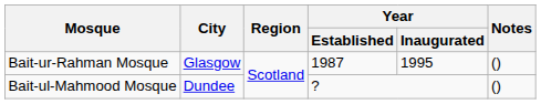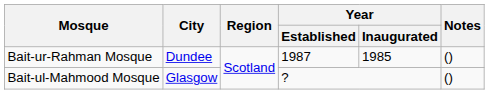Bait-ur-Rahman Mosque | City: Glasgow -> Dundee
Bait-ur-Rahman Mosque | Year / Inaugurated: 1995 -> 1985
Bait-ul-Mahmood Mosque | City: Dundee -> Glasgow
